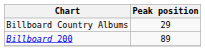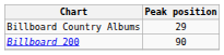Billboard 200 | Peak position: 89 -> 90
